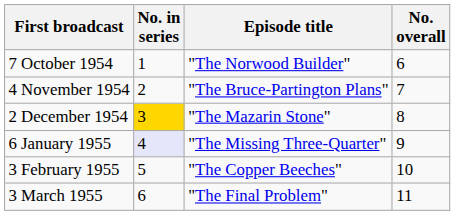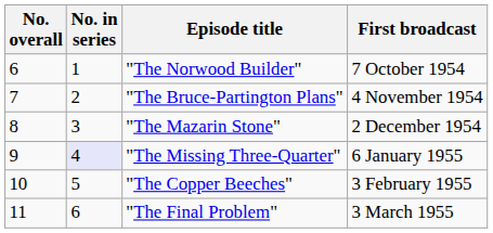columns swapped: No. overall <-> First broadcast
"The Mazarin Stone" | No. in series: gold background -> no background
